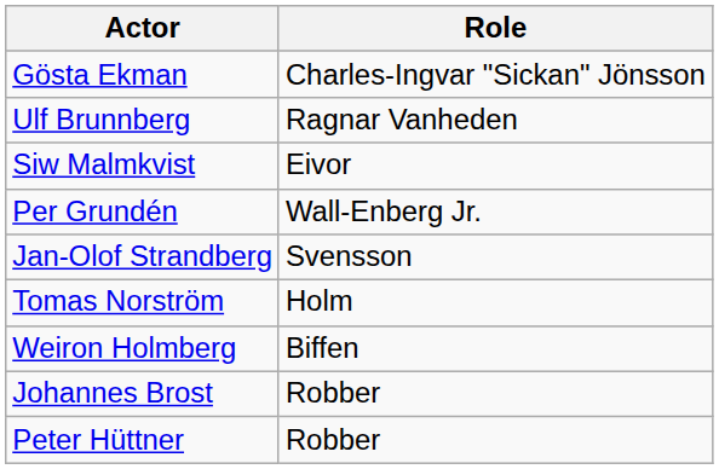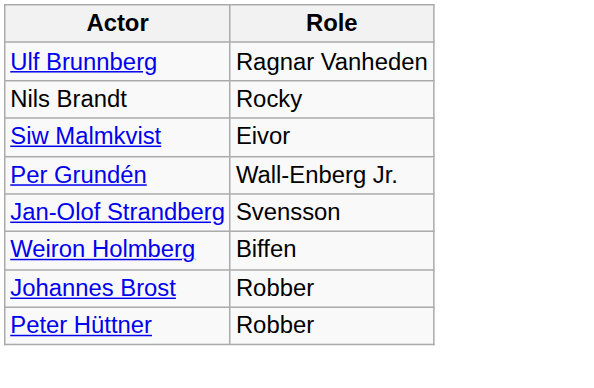- row: Gösta Ekman | Charles-Ingvar "Sickan" Jönsson
+ row: Nils Brandt | Rocky
- row: Tomas Norström | Holm
